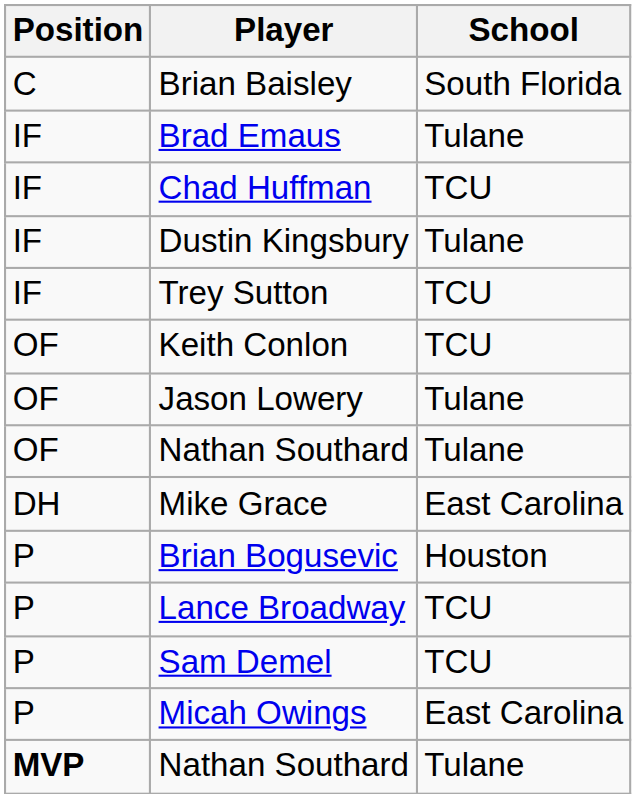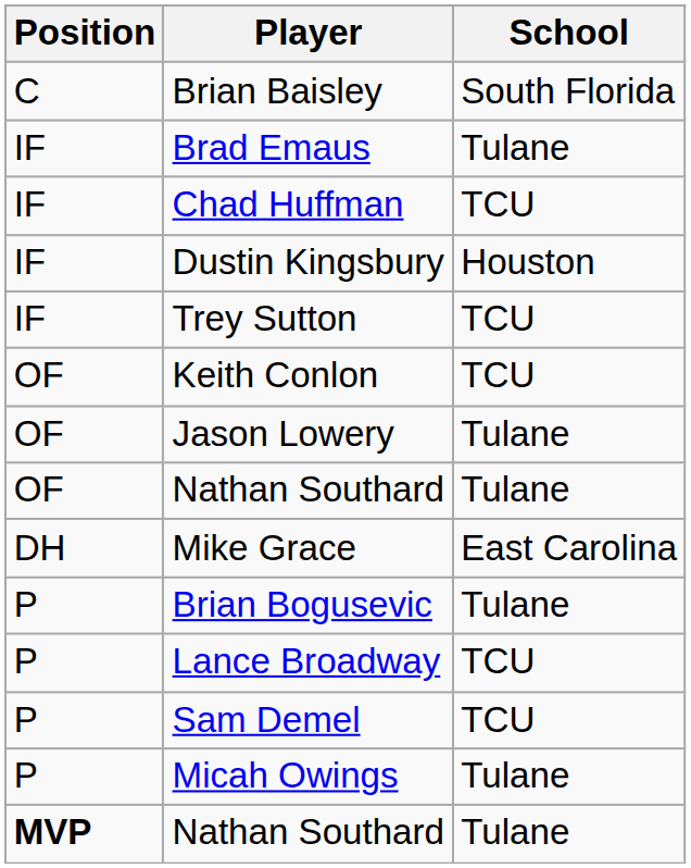Dustin Kingsbury | School: Tulane -> Houston
Brian Bogusevic | School: Houston -> Tulane
Micah Owings | School: East Carolina -> Tulane
